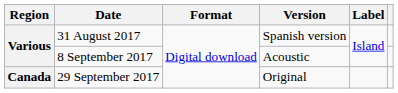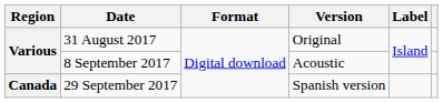31 August 2017 | Version: Spanish version -> Original
29 September 2017 | Version: Original -> Spanish version
